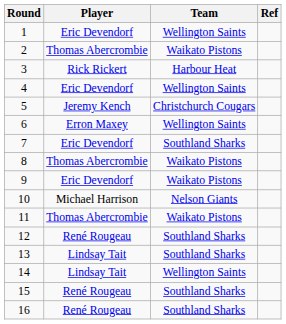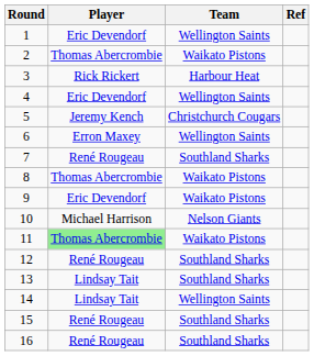7 | Player: Eric Devendorf -> René Rougeau
11 | Player: no background -> lightgreen background
